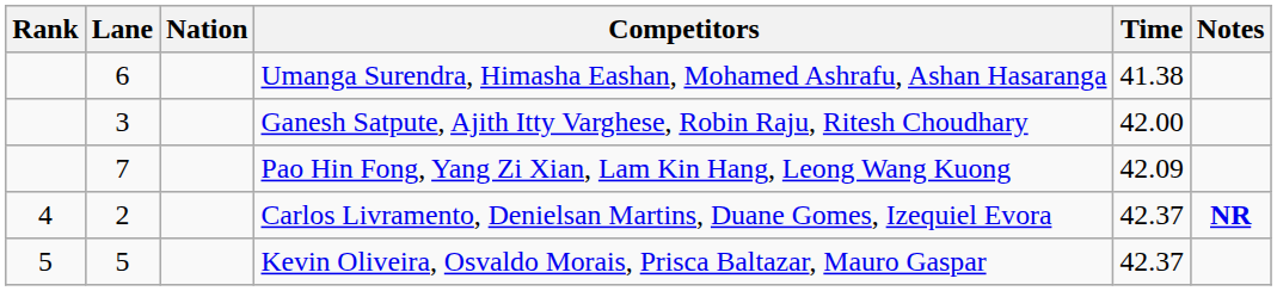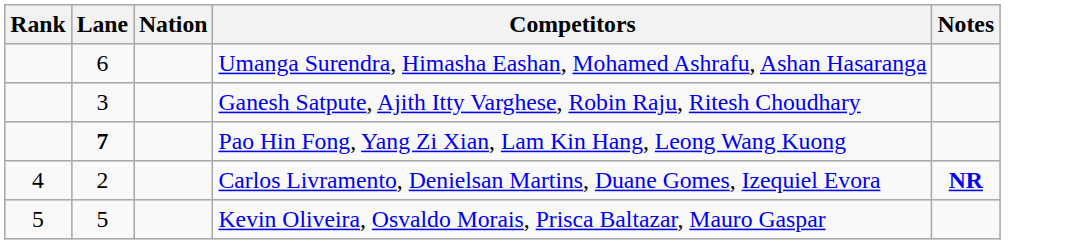- column: Time | 41.38 | 42.00 | 42.09 | 42.37 | 42.37
Pao Hin Fong, Yang Zi Xian, Lam Kin Hang, Leong Wang Kuong | Lane: normal -> bold
